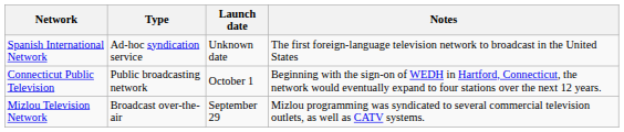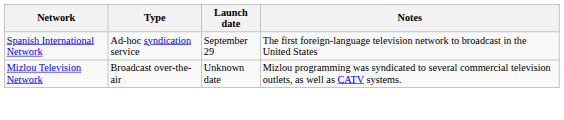Spanish International Network | Launch date: Unknown date -> September 29
- row: Connecticut Public Television | Public broadcasting network | October 1 | Beginning with the sign-on of WEDH in Hartford, Connecticut, the network would eventually expand to four stations over the next 12 years.
Mizlou Television Network | Launch date: September 29 -> Unknown date
